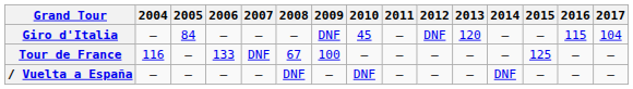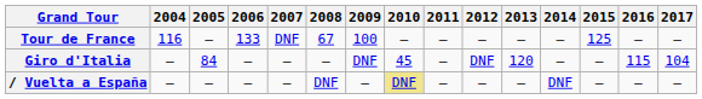rows swapped: Giro d'Italia <-> Tour de France
/ Vuelta a España | 2010: no background -> khaki background
